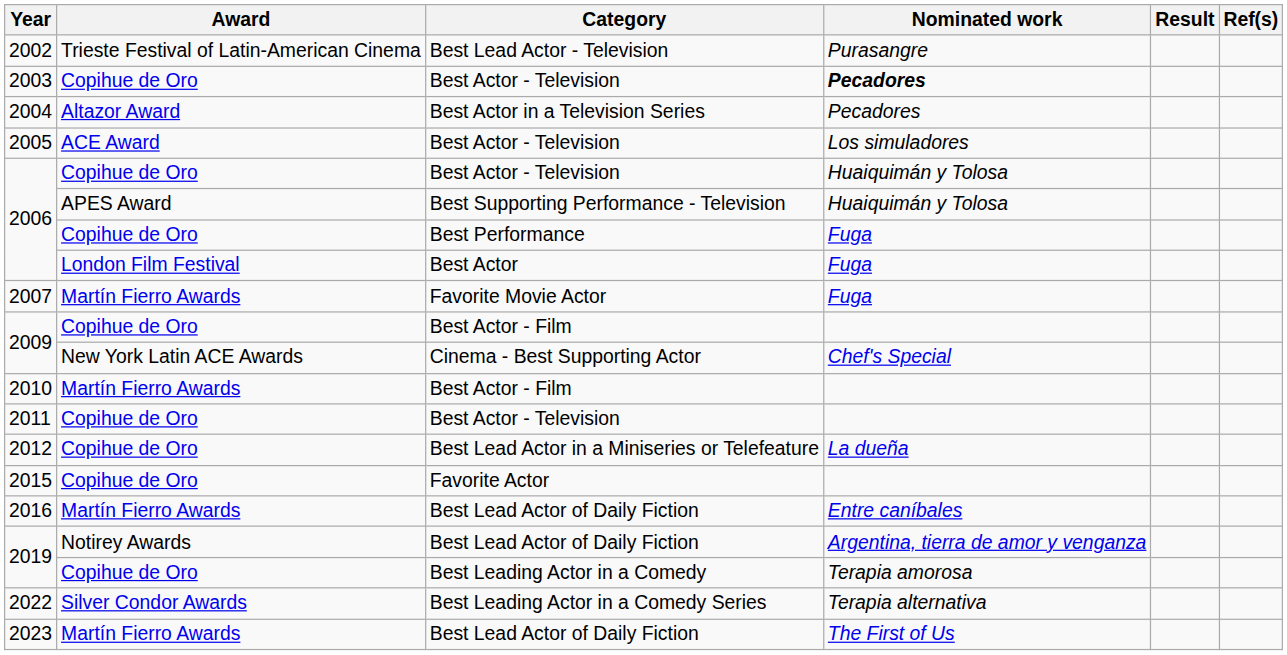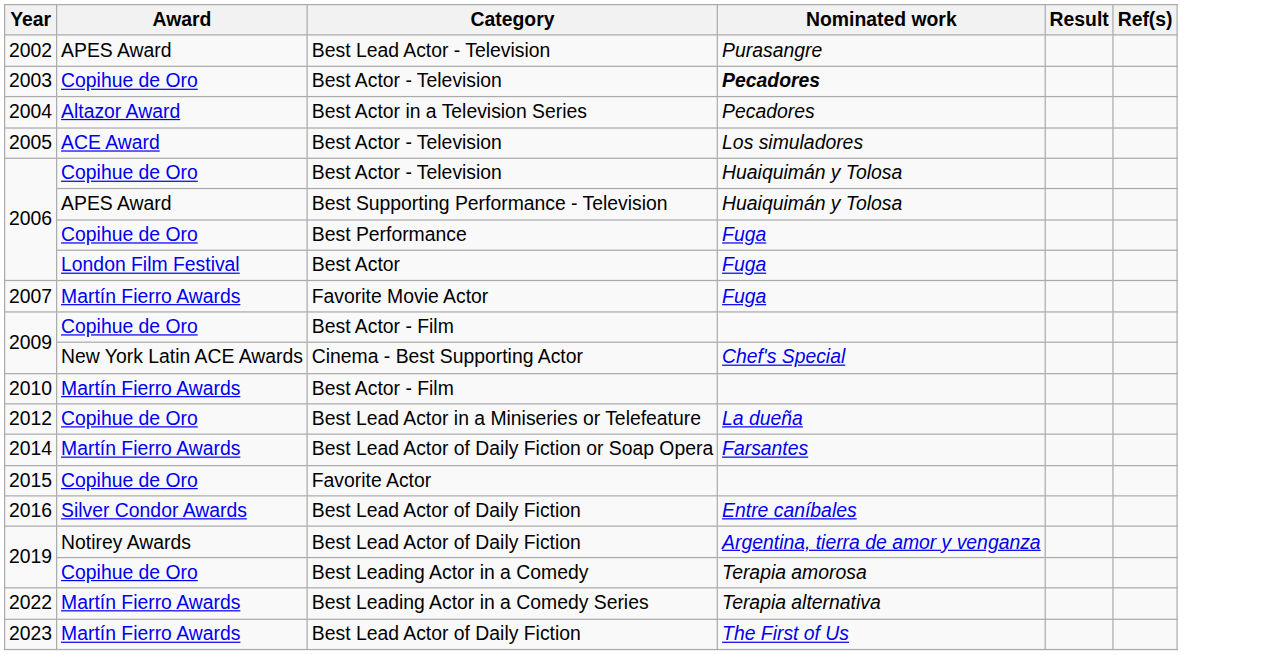2002 | Award: Trieste Festival of Latin-American Cinema -> APES Award
- row: 2011 | Copihue de Oro | Best Actor - Television
+ row: 2014 | Martín Fierro Awards | Best Lead Actor of Daily Fiction or Soap Opera | Farsantes
2016 | Award: Martín Fierro Awards -> Silver Condor Awards
2022 | Award: Silver Condor Awards -> Martín Fierro Awards
